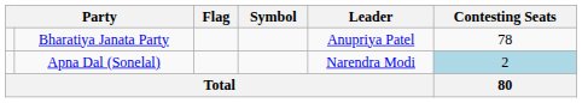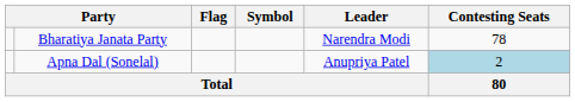Bharatiya Janata Party | Leader: Anupriya Patel -> Narendra Modi
Apna Dal (Sonelal) | Leader: Narendra Modi -> Anupriya Patel
